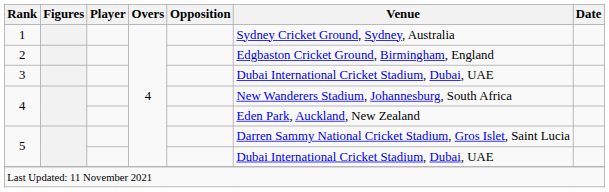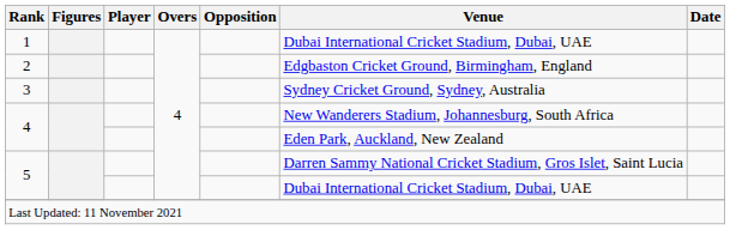1 | Venue: Sydney Cricket Ground, Sydney, Australia -> Dubai International Cricket Stadium, Dubai, UAE
3 | Venue: Dubai International Cricket Stadium, Dubai, UAE -> Sydney Cricket Ground, Sydney, Australia
